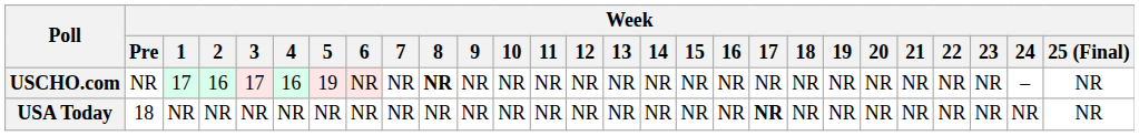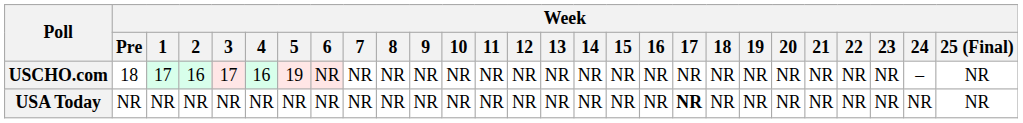USCHO.com | Week / Pre: NR -> 18
USCHO.com | Week / 8: bold -> normal
USA Today | Week / Pre: 18 -> NR
